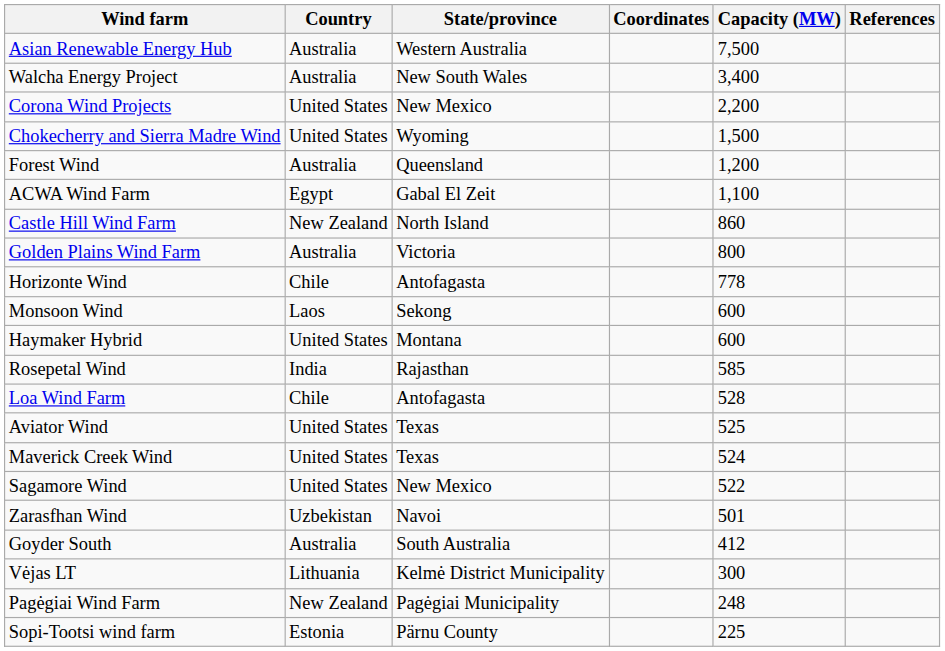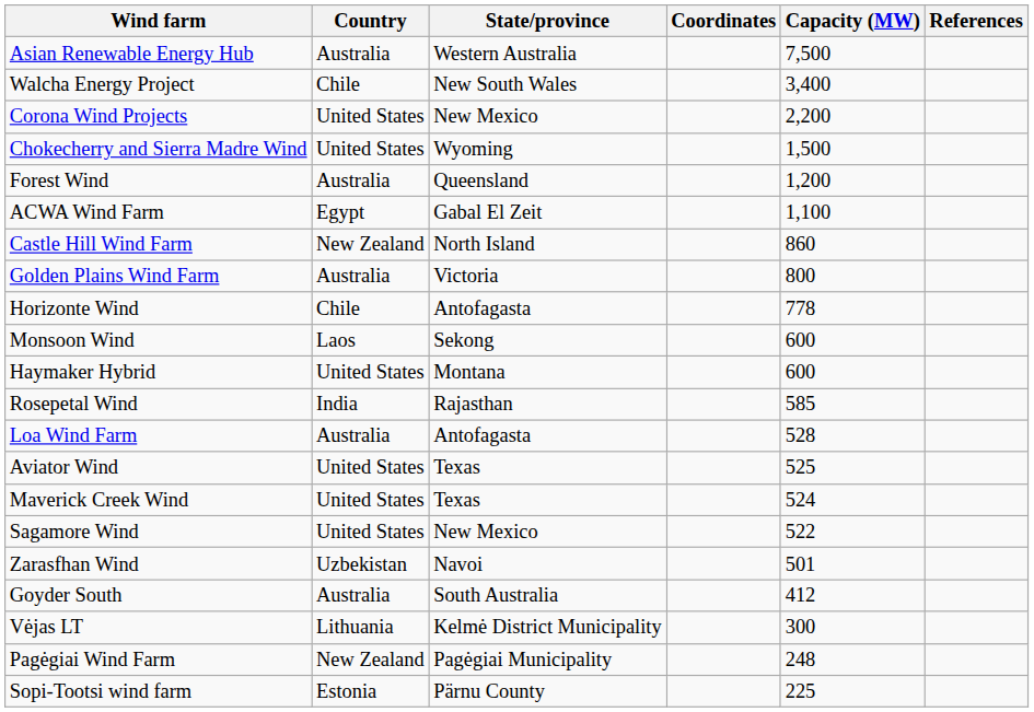Walcha Energy Project | Country: Australia -> Chile
Loa Wind Farm | Country: Chile -> Australia
